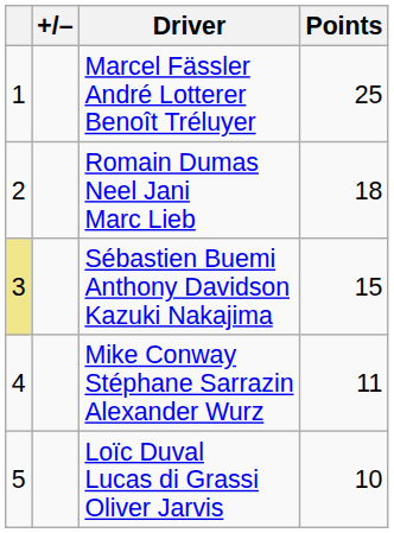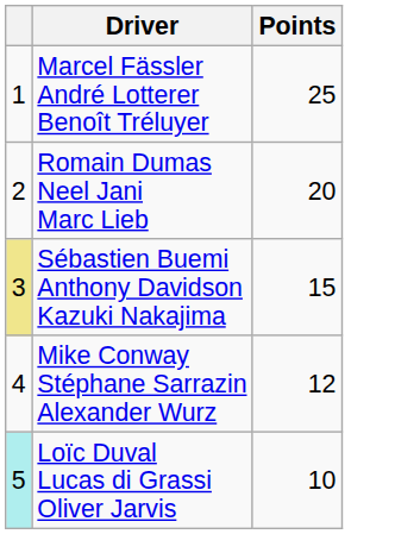- column: +/–
Romain Dumas Neel Jani Marc Lieb | Points: 18 -> 20
Mike Conway Stéphane Sarrazin Alexander Wurz | Points: 11 -> 12
Loïc Duval Lucas di Grassi Oliver Jarvis | column 1: no background -> paleturquoise background
